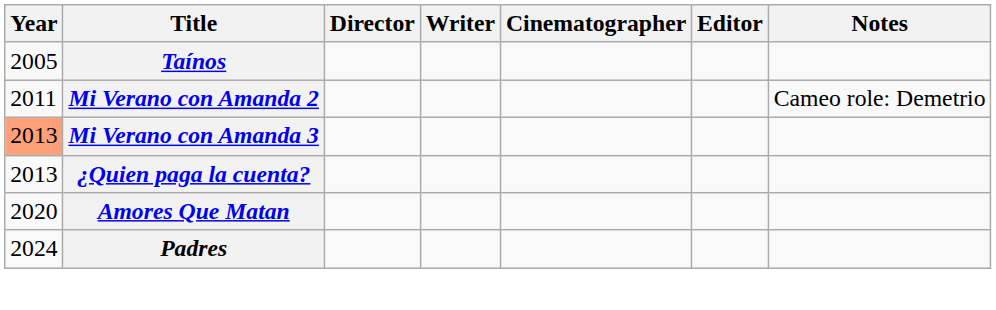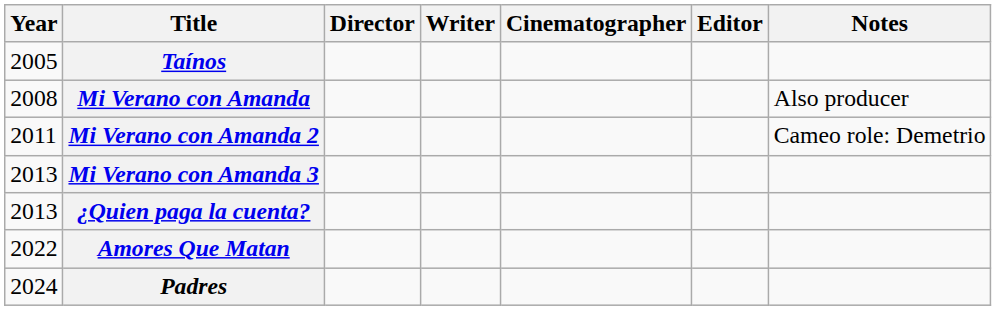+ row: 2008 | Mi Verano con Amanda | Also producer
Mi Verano con Amanda 3 | Year: lightsalmon background -> no background
Amores Que Matan | Year: 2020 -> 2022
